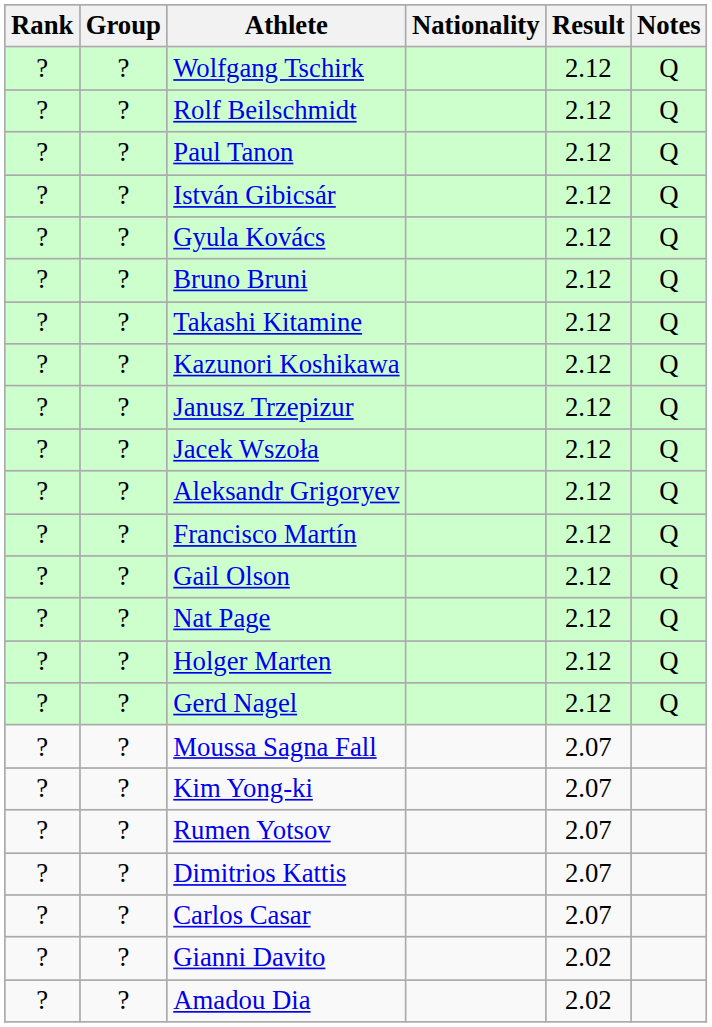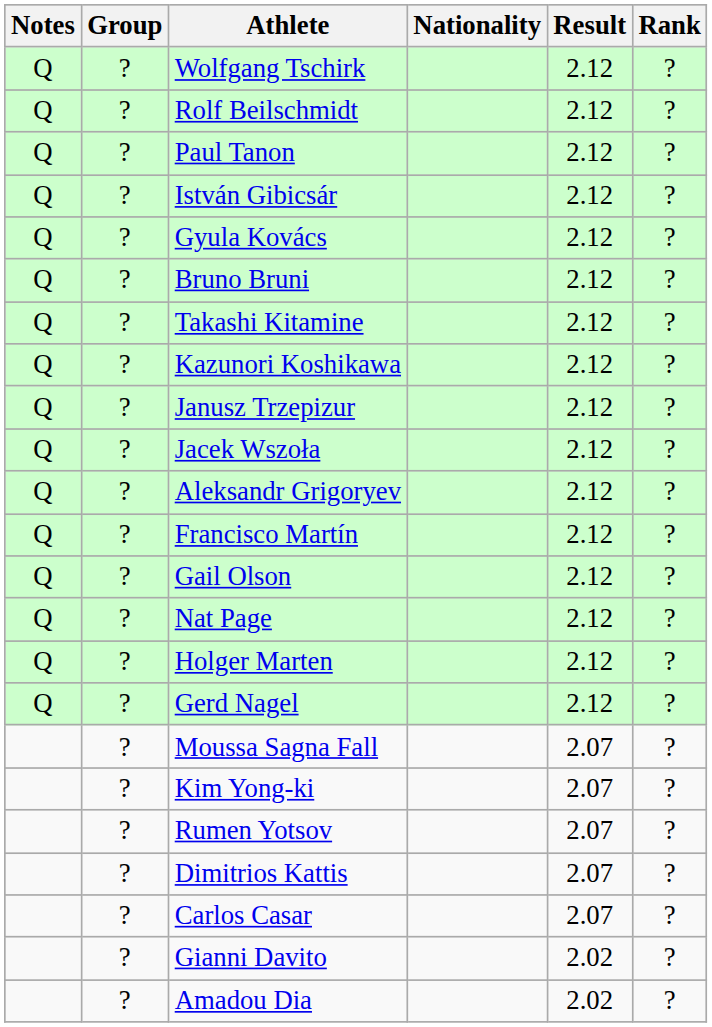columns swapped: Rank <-> Notes
